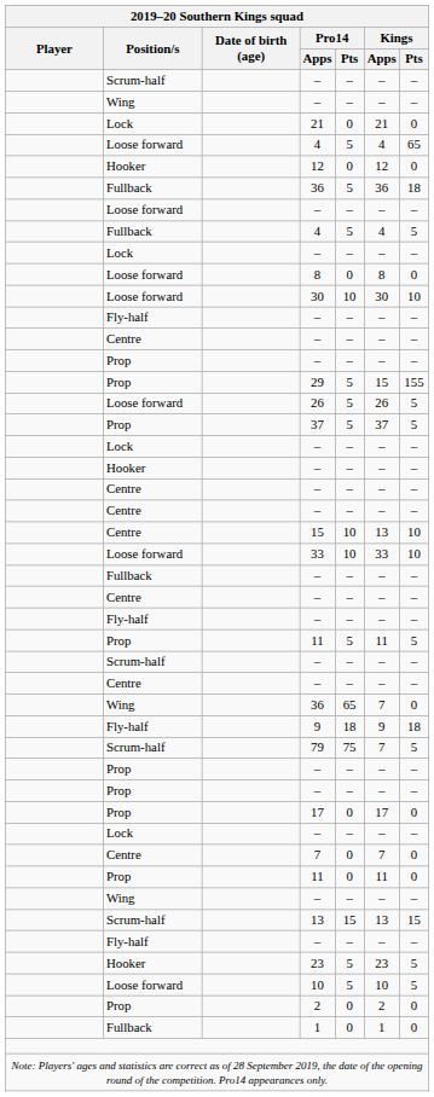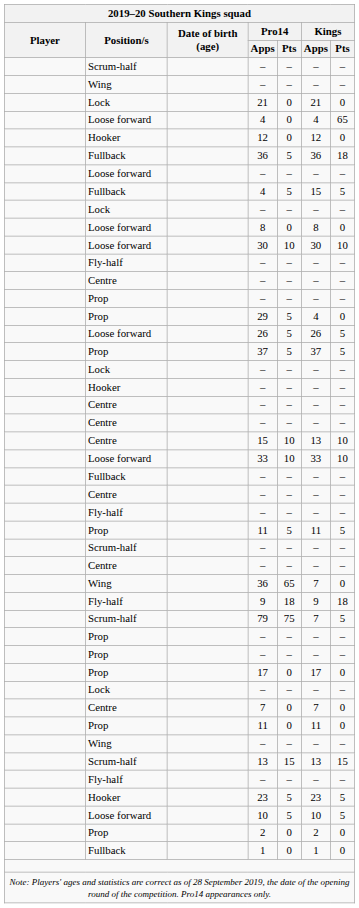Loose forward / 4 | Pro14 / Pts: 5 -> 0
Fullback / 4 | Kings / Apps: 4 -> 15
29 | Kings / Apps: 15 -> 4
29 | Kings / Pts: 155 -> 0
